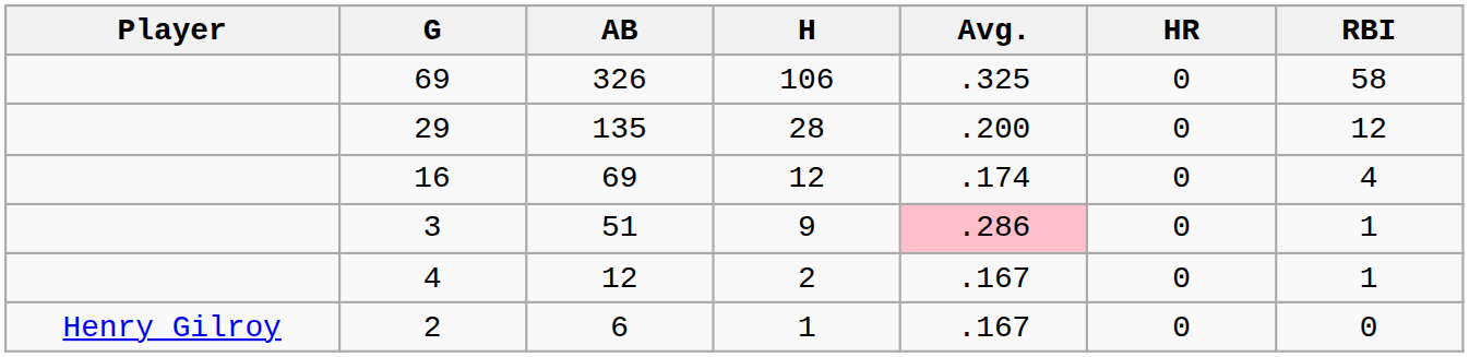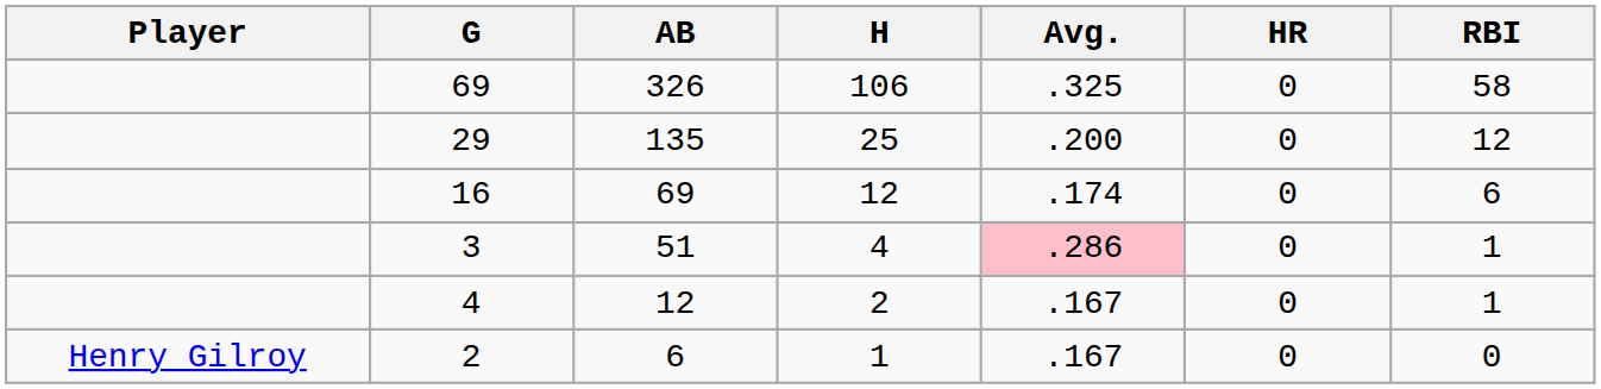29 | H: 28 -> 25
16 | RBI: 4 -> 6
3 | H: 9 -> 4
